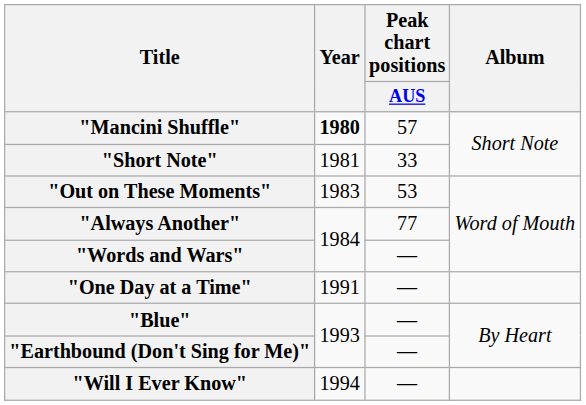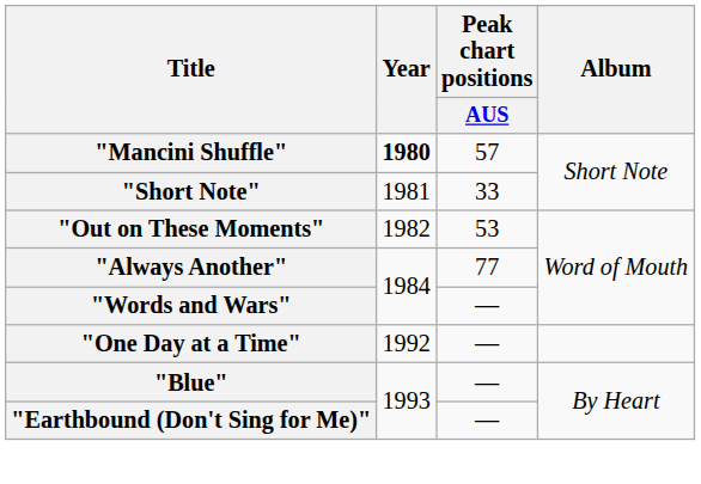"Out on These Moments" | Year: 1983 -> 1982
"One Day at a Time" | Year: 1991 -> 1992
- row: "Will I Ever Know" | 1994 | —
